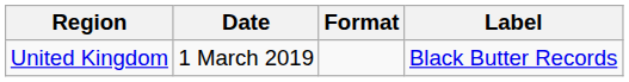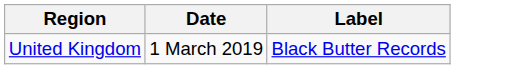- column: Format
